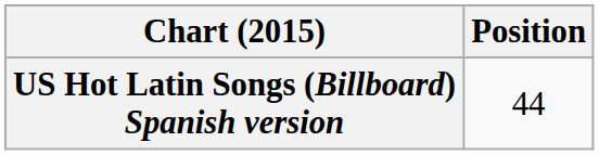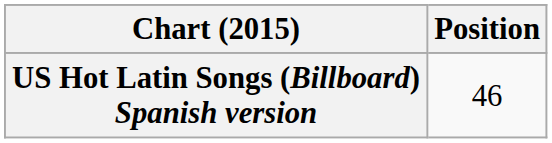US Hot Latin Songs (Billboard) Spanish version | Position: 44 -> 46
